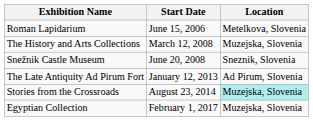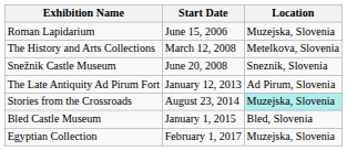Roman Lapidarium | Location: Metelkova, Slovenia -> Muzejska, Slovenia
The History and Arts Collections | Location: Muzejska, Slovenia -> Metelkova, Slovenia
+ row: Bled Castle Museum | January 1, 2015 | Bled, Slovenia
